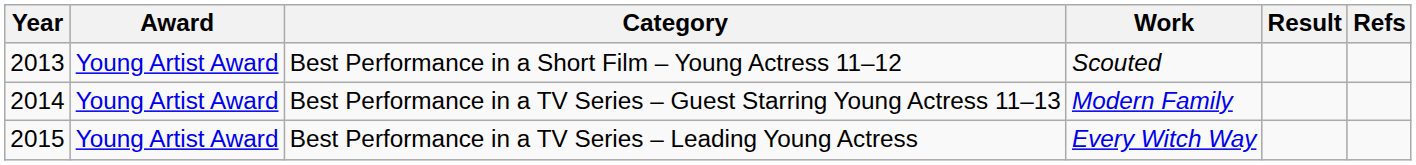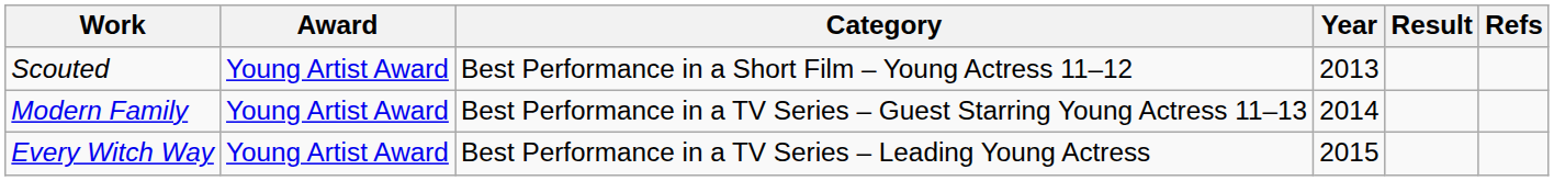columns swapped: Year <-> Work
